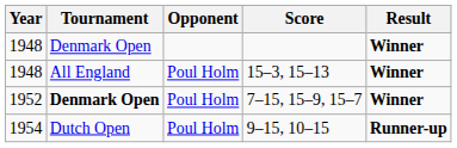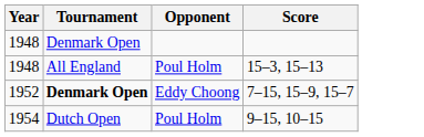- column: Result | Winner | Winner | Winner | Runner-up
7–15, 15–9, 15–7 | Opponent: Poul Holm -> Eddy Choong
